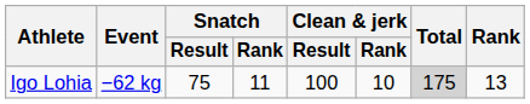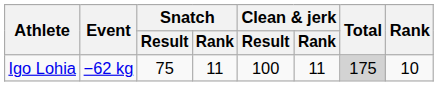Igo Lohia | Clean & jerk / Rank: 10 -> 11
Igo Lohia | Rank: 13 -> 10
